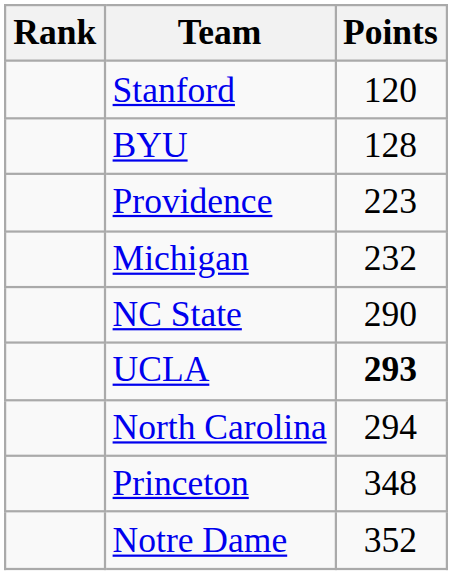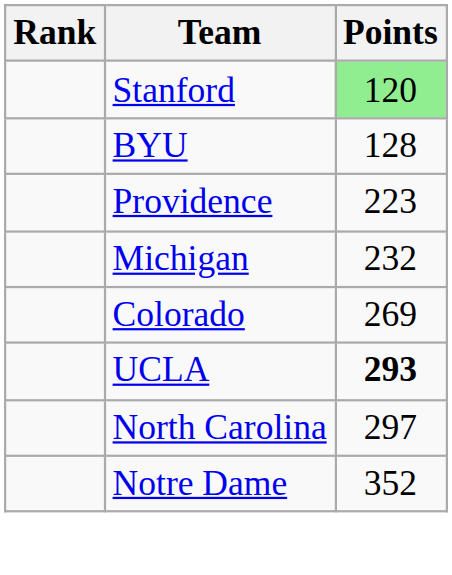Stanford | Points: no background -> lightgreen background
+ row: Colorado | 269
- row: NC State | 290
North Carolina | Points: 294 -> 297
- row: Princeton | 348
